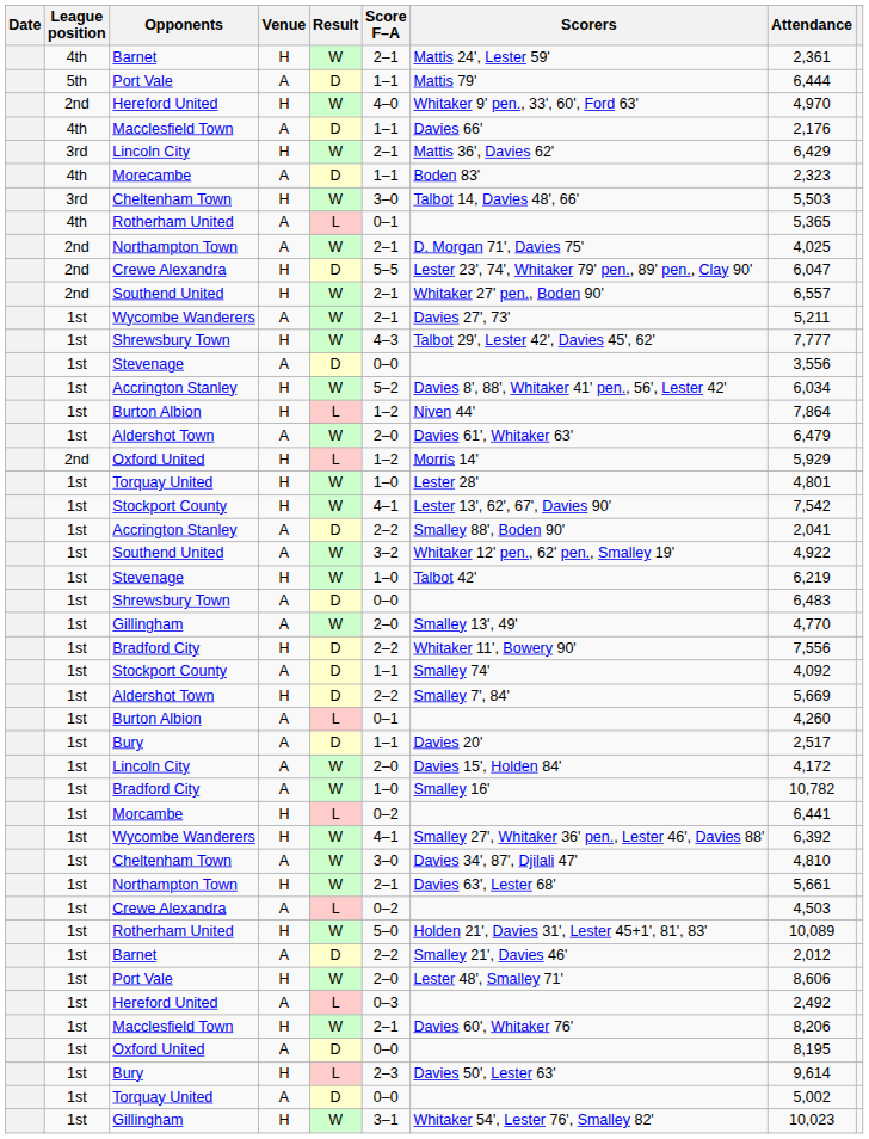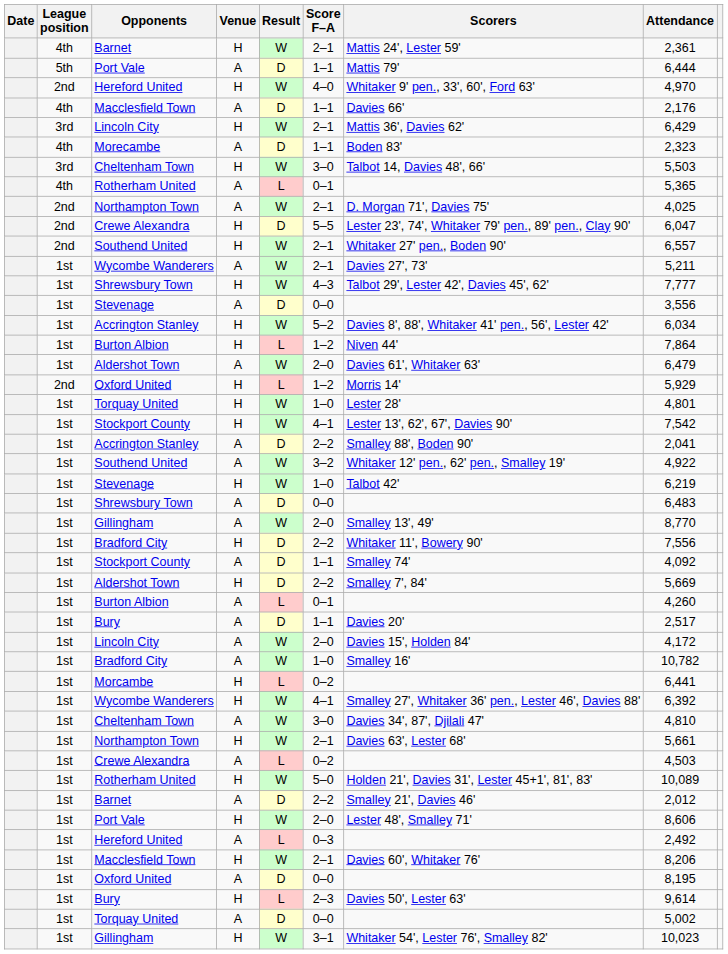Gillingham / A | Attendance: 4,770 -> 8,770
